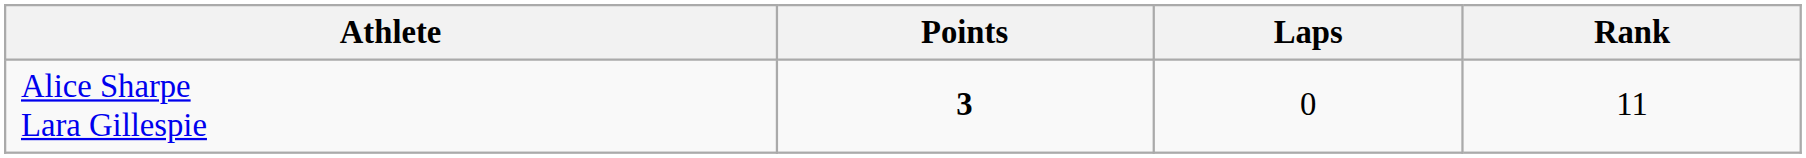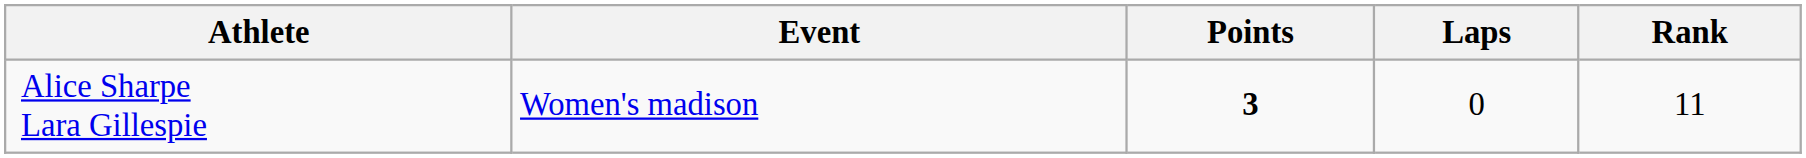+ column: Event | Women's madison
